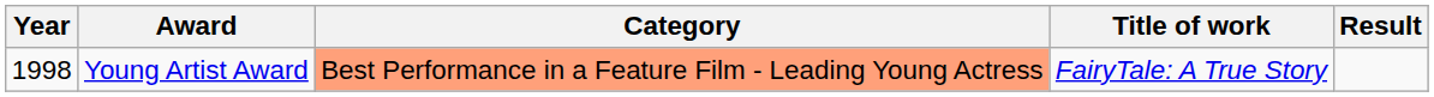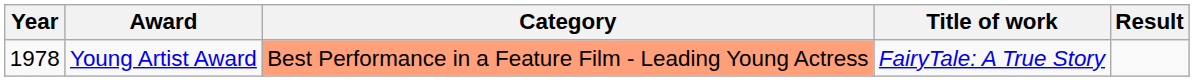Young Artist Award | Year: 1998 -> 1978
